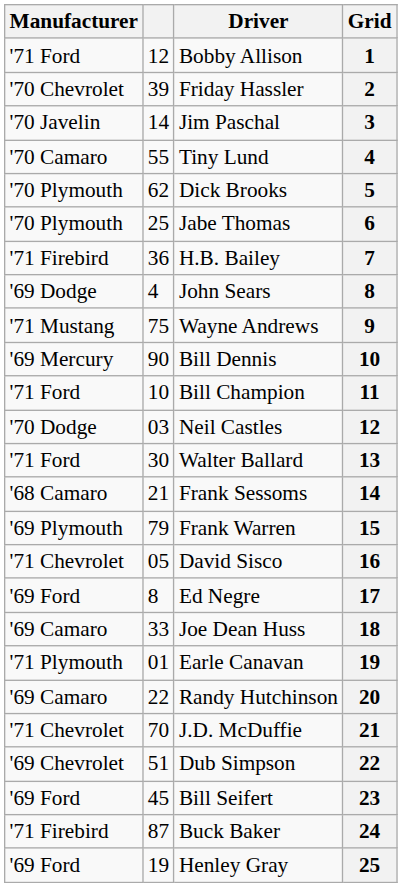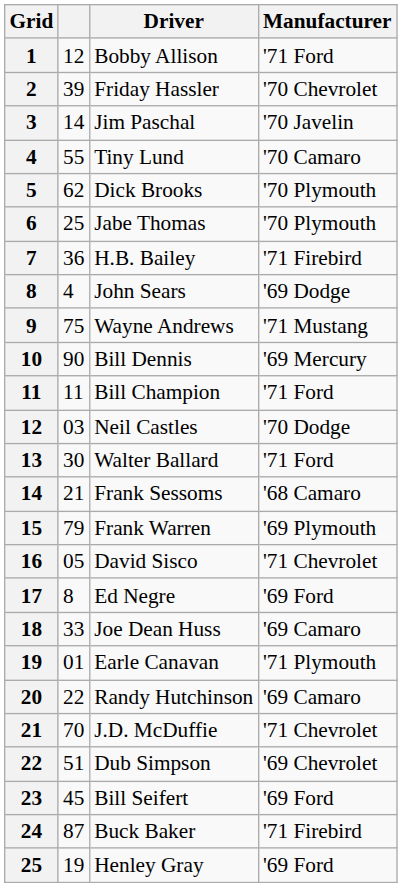columns swapped: Grid <-> Manufacturer
Bill Champion | column 2: 10 -> 11
